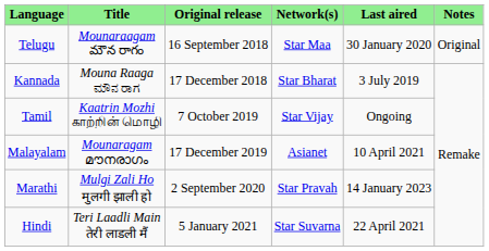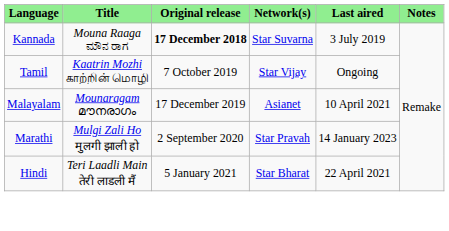- row: Telugu | Mounaraagam మౌన రాగం | 16 September 2018 | Star Maa | 30 January 2020 | Original
Kannada | Original release: normal -> bold
Kannada | Network(s): Star Bharat -> Star Suvarna
Hindi | Network(s): Star Suvarna -> Star Bharat
